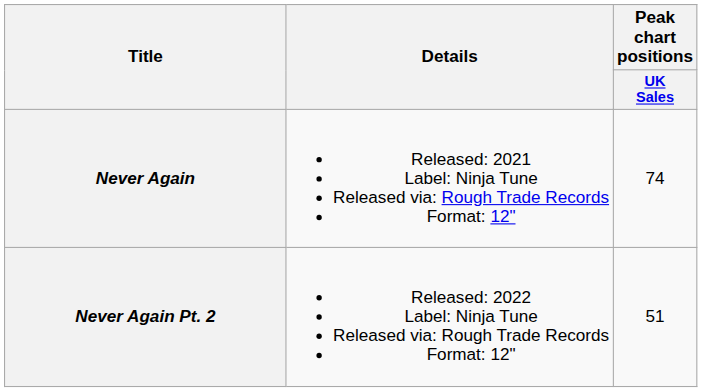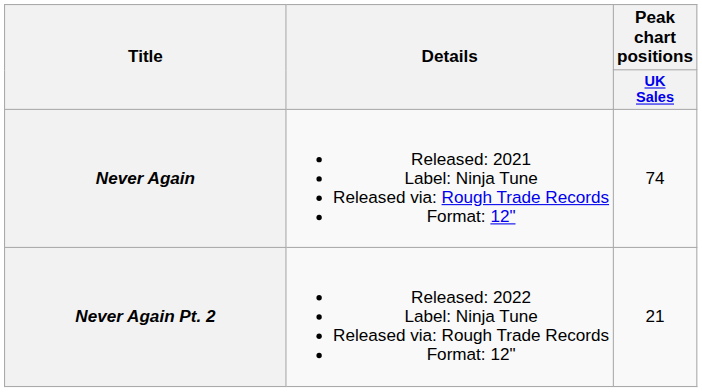Never Again Pt. 2 | Peak chart positions / UK Sales: 51 -> 21
